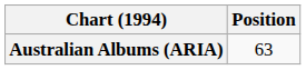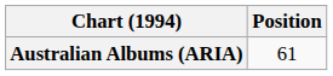Australian Albums (ARIA) | Position: 63 -> 61
